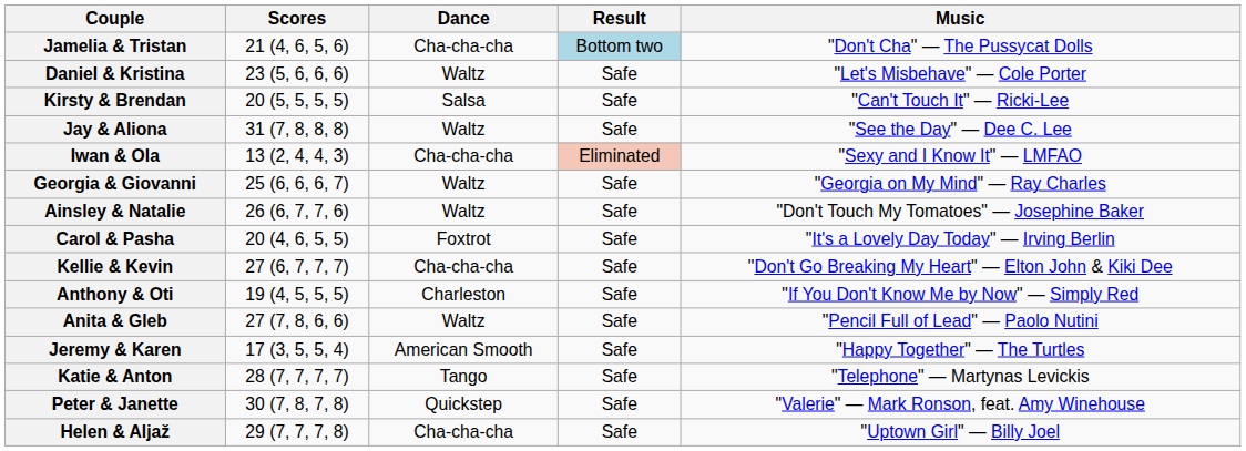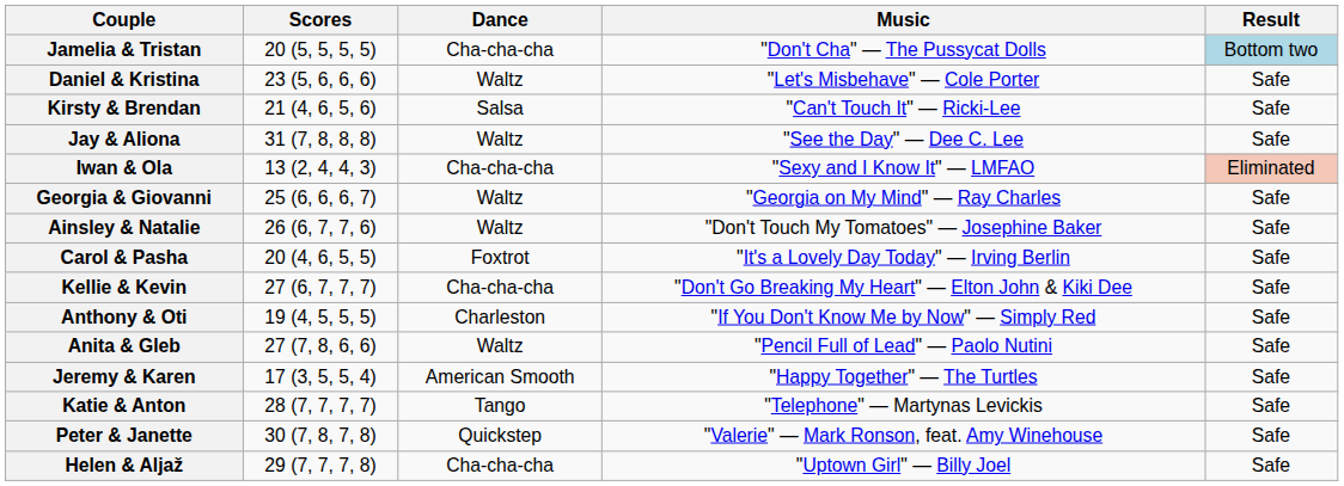columns swapped: Music <-> Result
Jamelia & Tristan | Scores: 21 (4, 6, 5, 6) -> 20 (5, 5, 5, 5)
Kirsty & Brendan | Scores: 20 (5, 5, 5, 5) -> 21 (4, 6, 5, 6)
